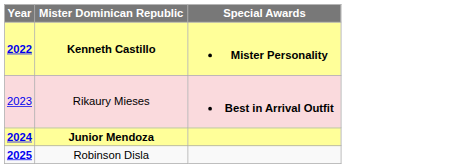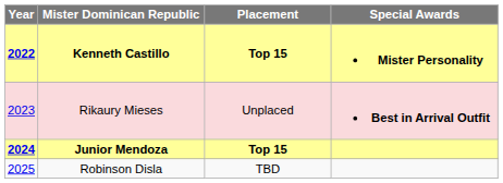+ column: Placement | Top 15 | Unplaced | Top 15 | TBD
Robinson Disla | Year: bold -> normal
